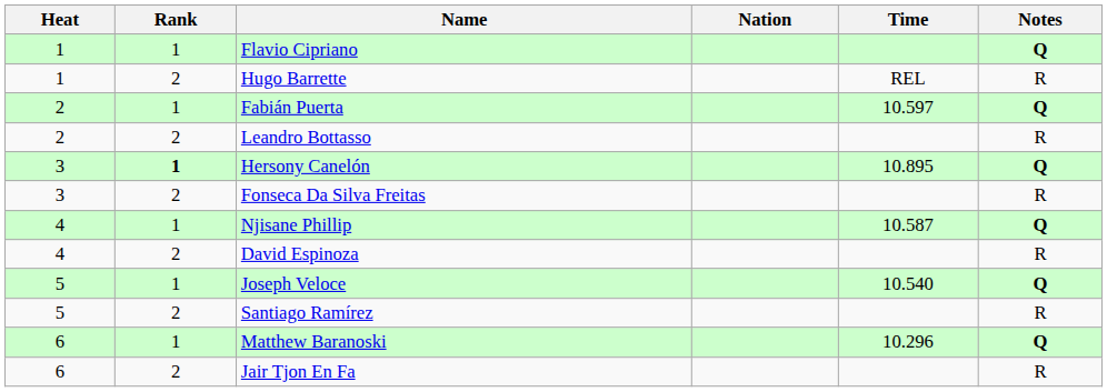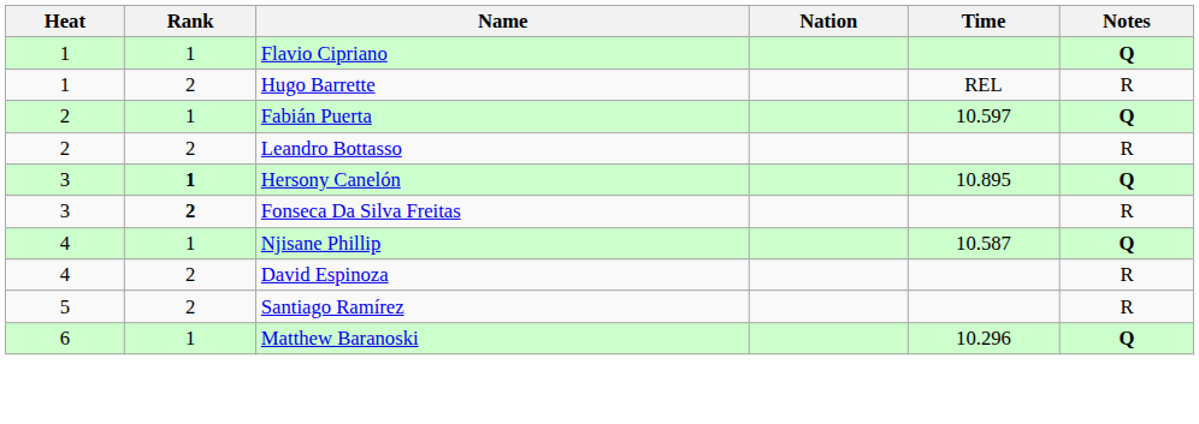Fonseca Da Silva Freitas | Rank: normal -> bold
- row: 5 | 1 | Joseph Veloce | 10.540 | Q
- row: 6 | 2 | Jair Tjon En Fa | R
